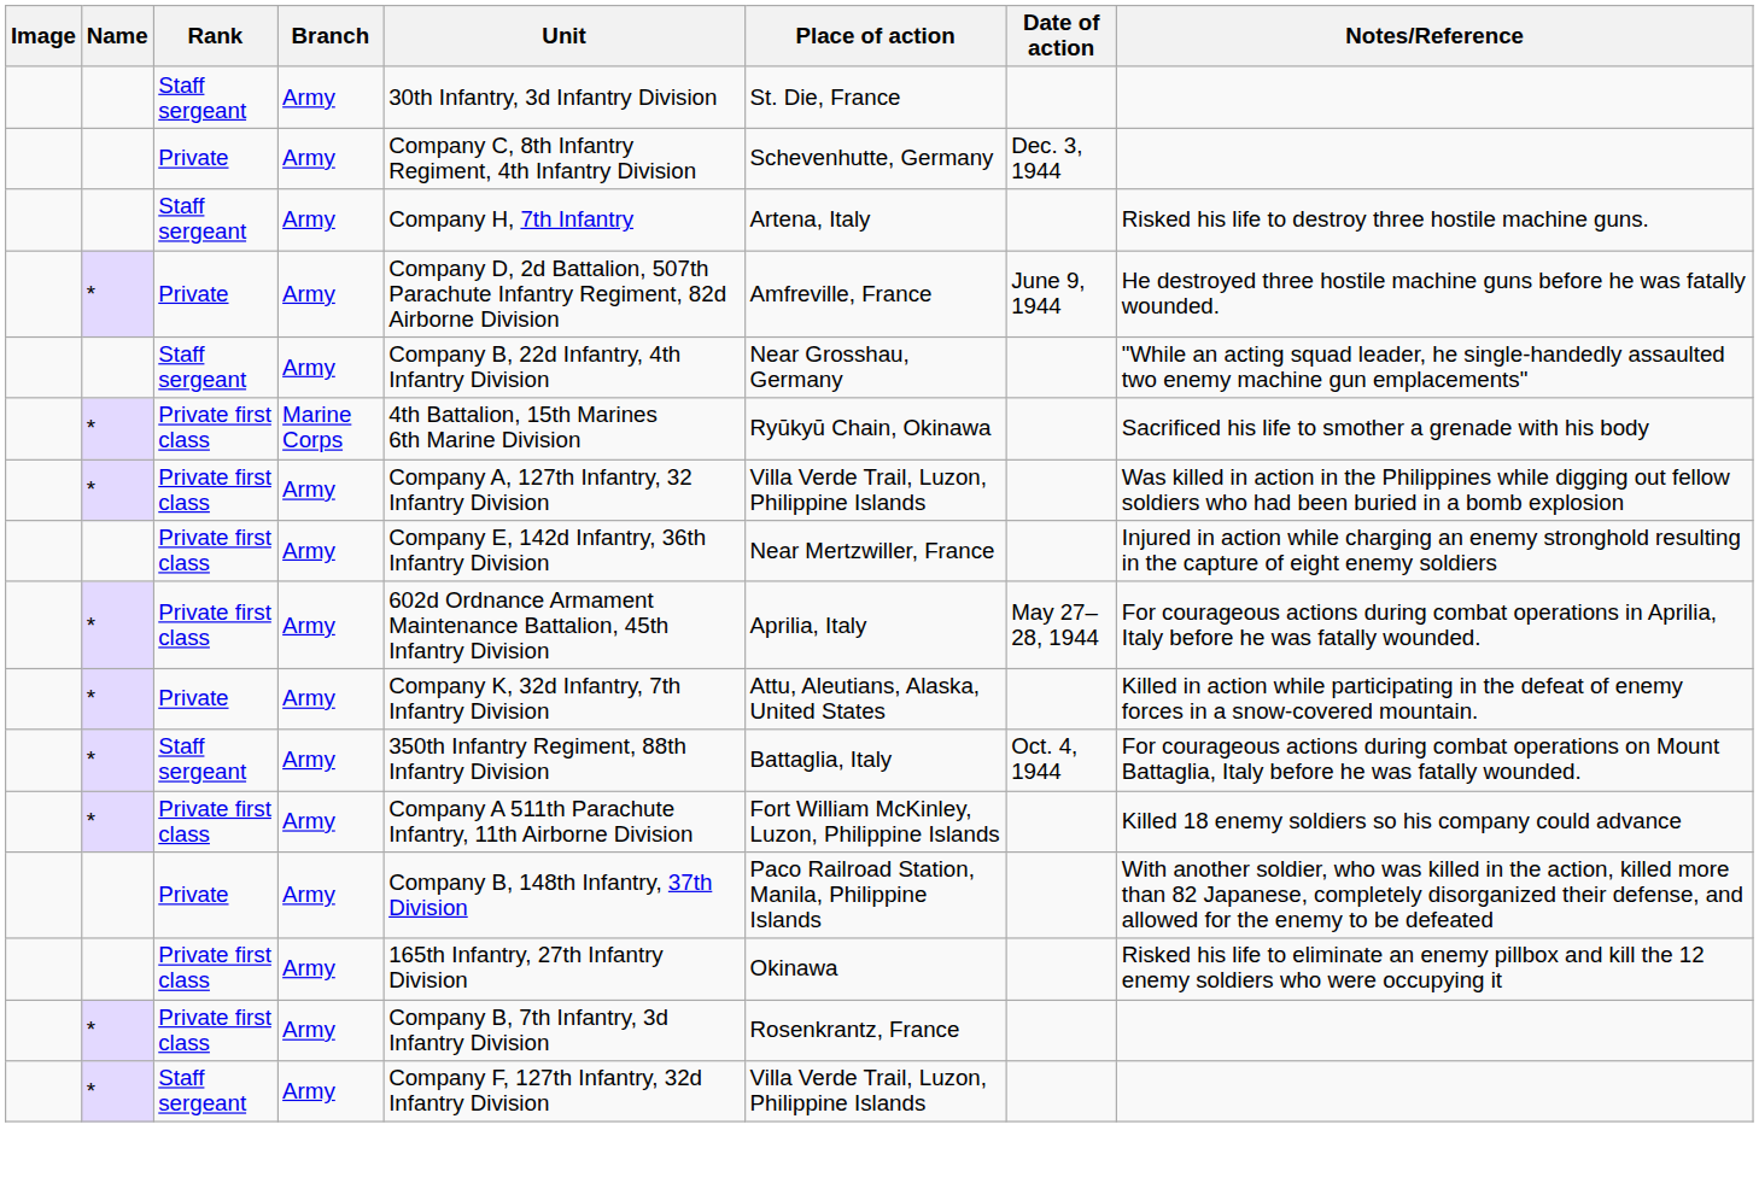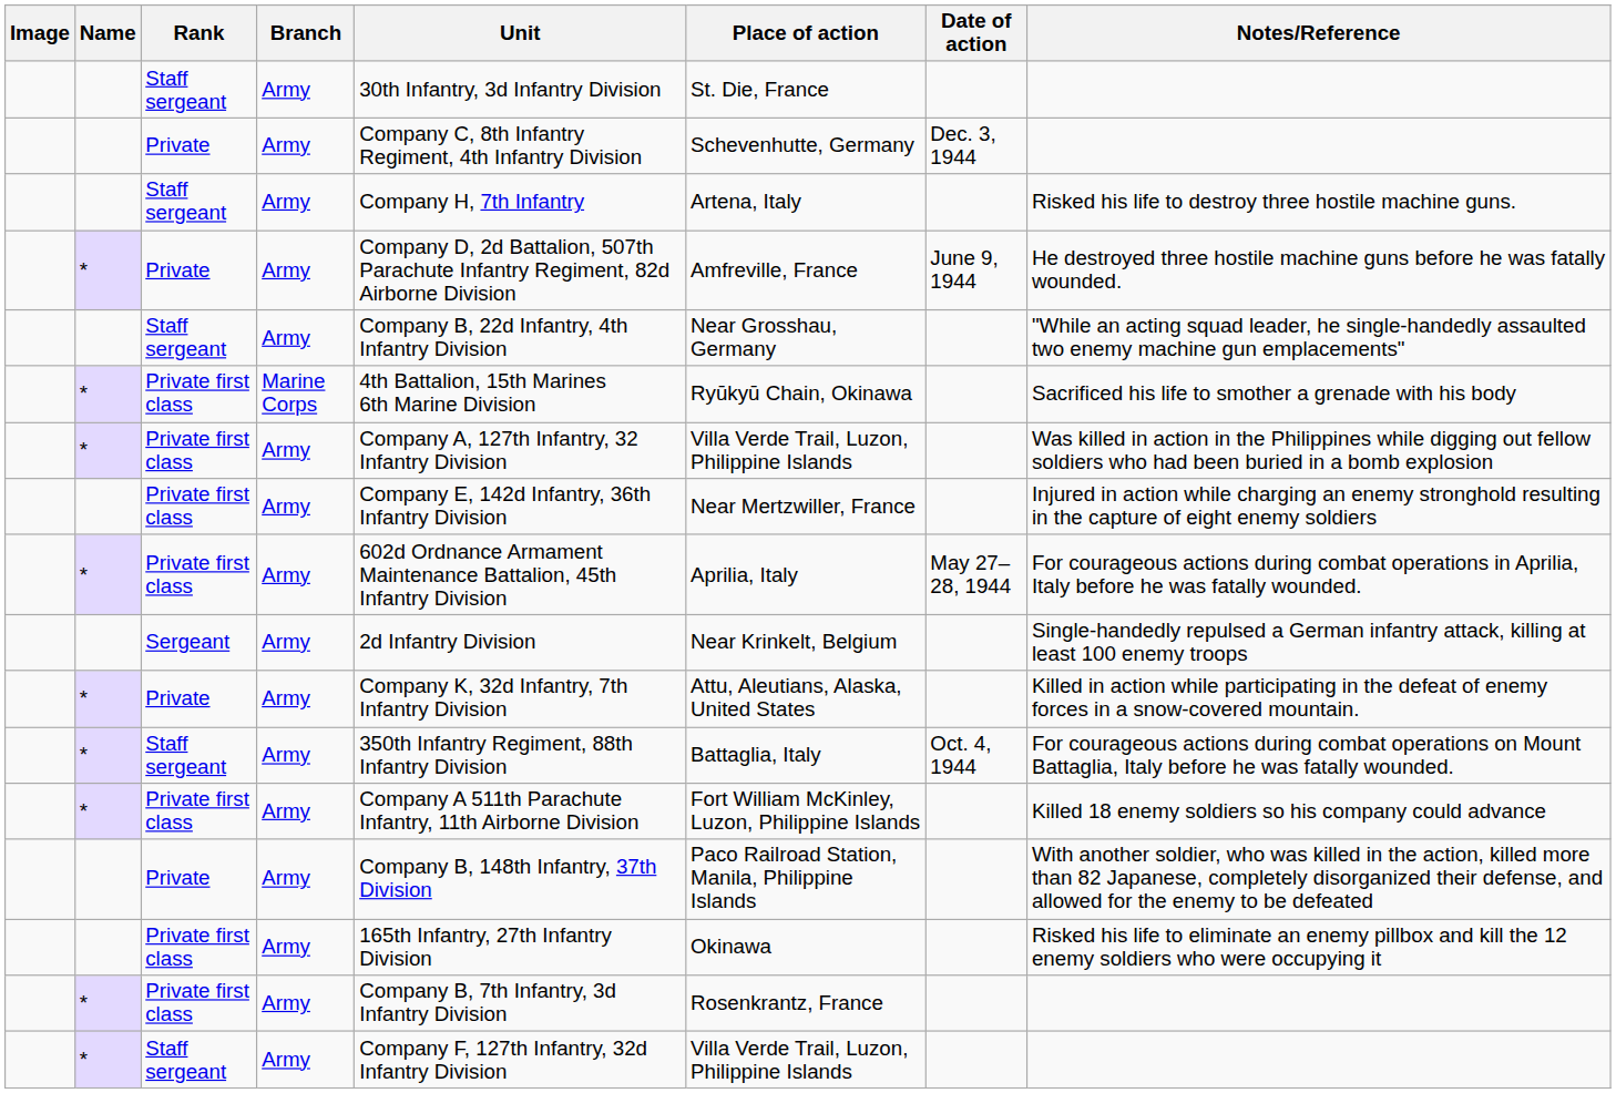+ row: Sergeant | Army | 2d Infantry Division | Near Krinkelt, Belgium | Single-handedly repulsed a German infantry attack, killing at least 100 enemy troops
